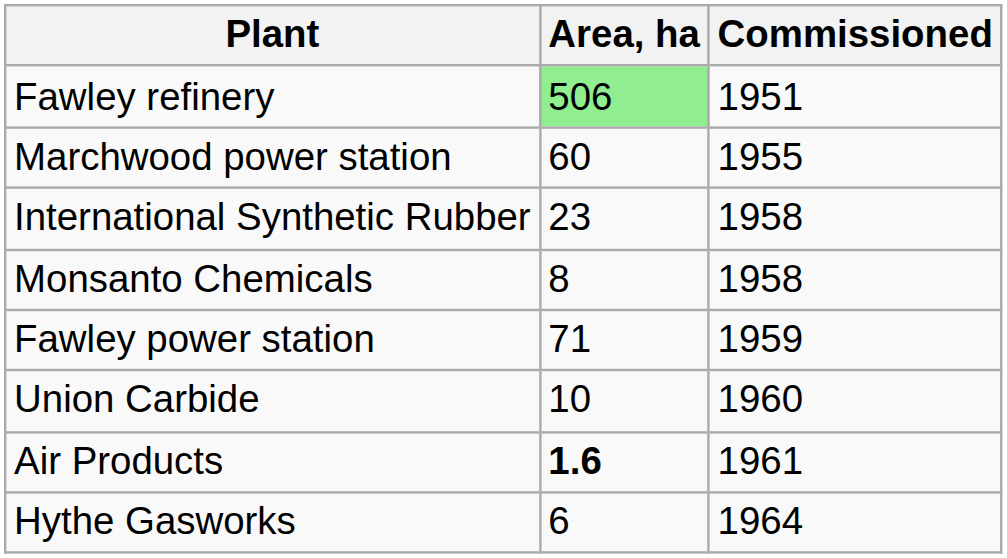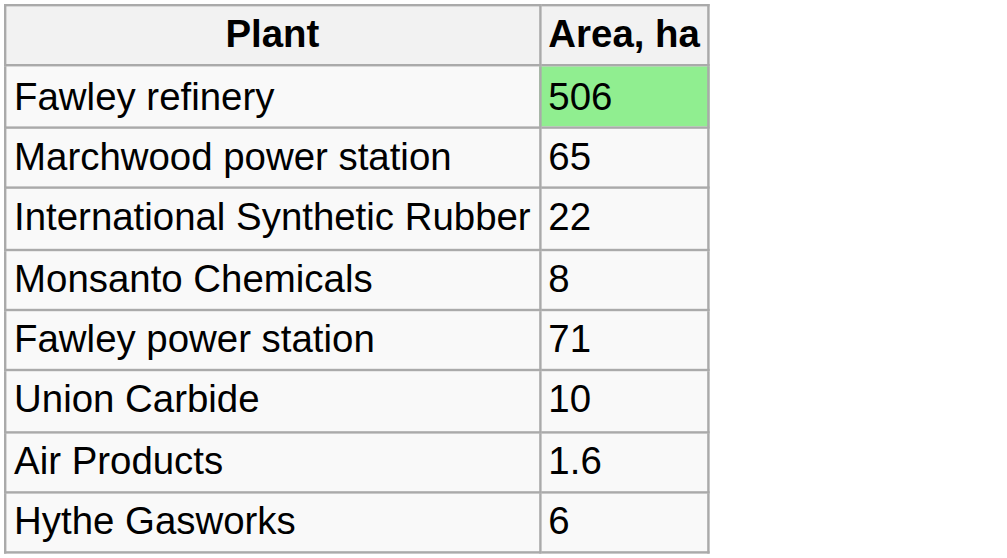- column: Commissioned | 1951 | 1955 | 1958 | 1958 | 1959 | 1960 | 1961 | 1964
Marchwood power station | Area, ha: 60 -> 65
International Synthetic Rubber | Area, ha: 23 -> 22
Air Products | Area, ha: bold -> normal
